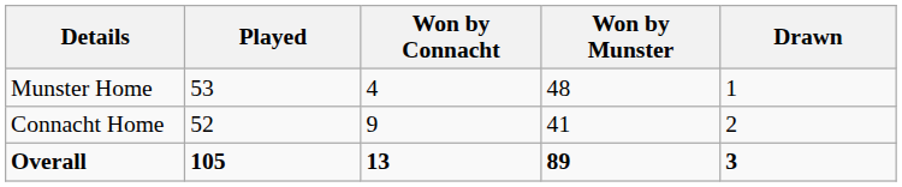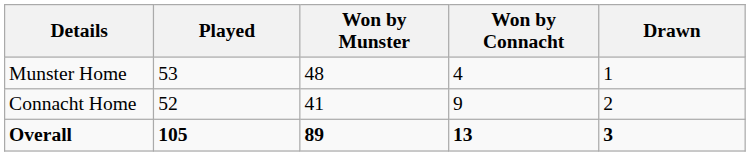columns swapped: Won by Munster <-> Won by Connacht
